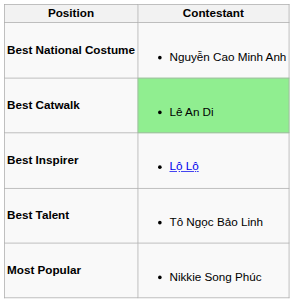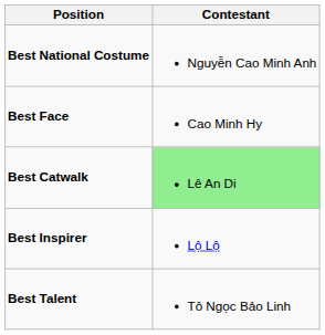+ row: Best Face | Cao Minh Hy
- row: Most Popular | Nikkie Song Phúc
